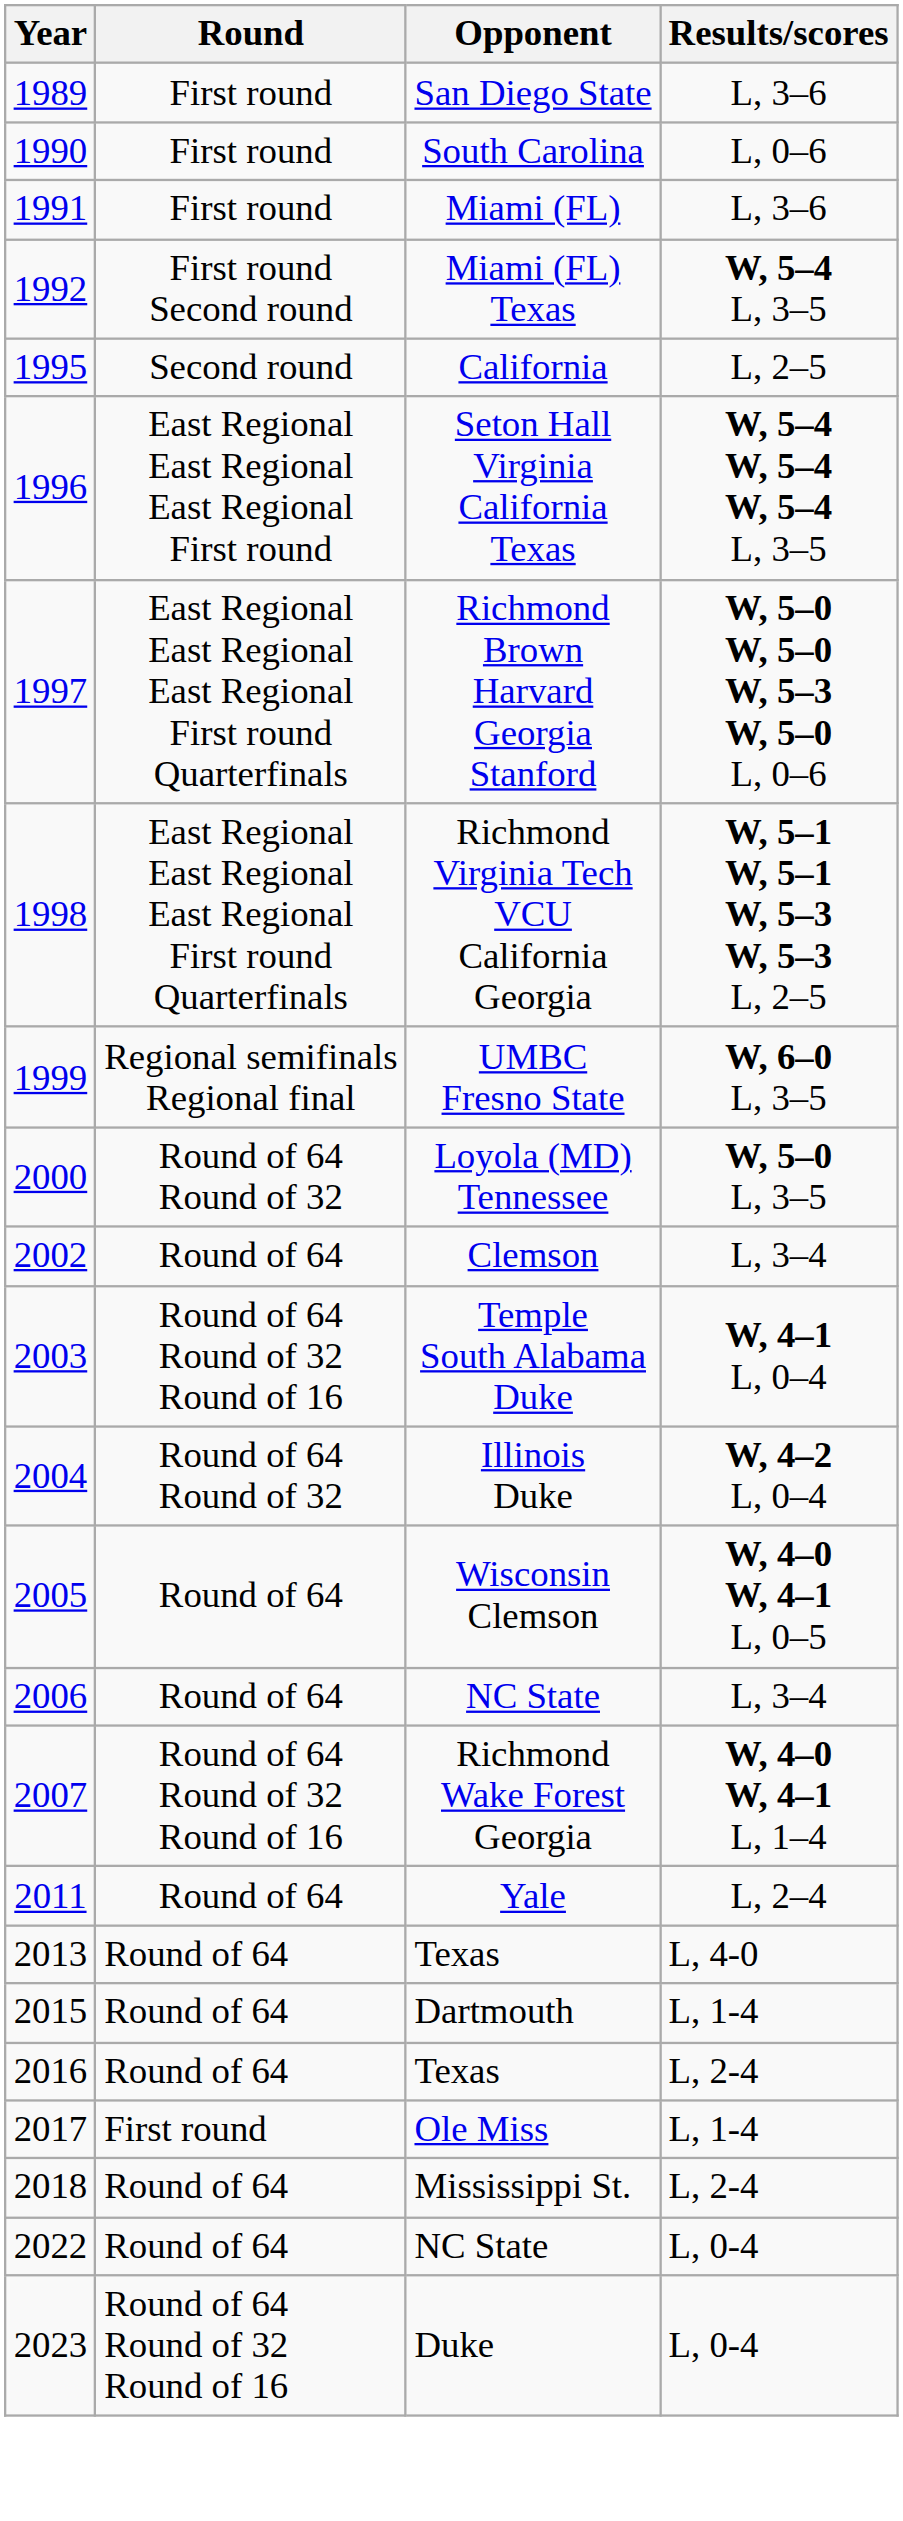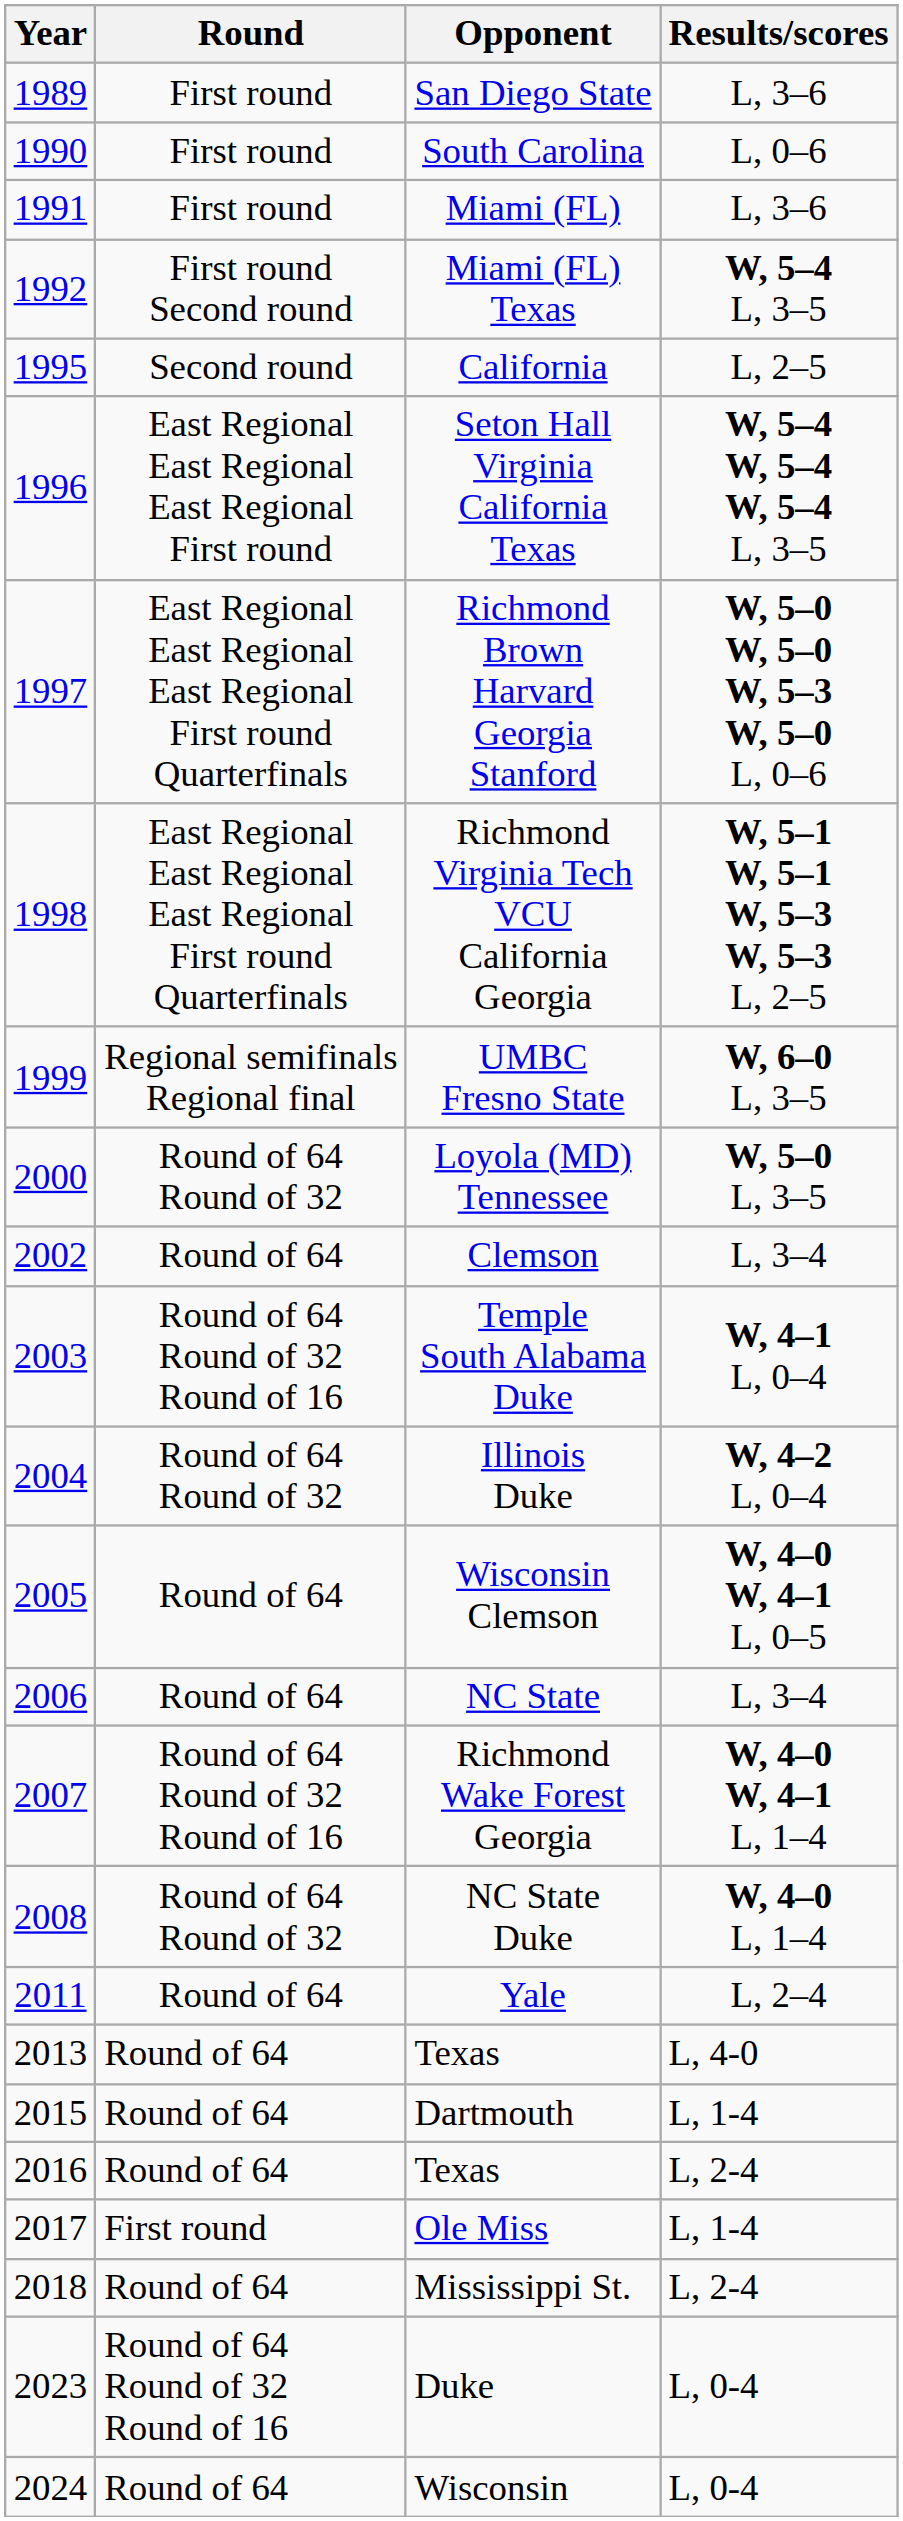+ row: 2008 | Round of 64 Round of 32 | NC State Duke | W, 4–0 L, 1–4
- row: 2022 | Round of 64 | NC State | L, 0-4
+ row: 2024 | Round of 64 | Wisconsin | L, 0-4
